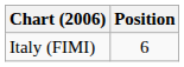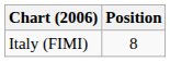Italy (FIMI) | Position: 6 -> 8
